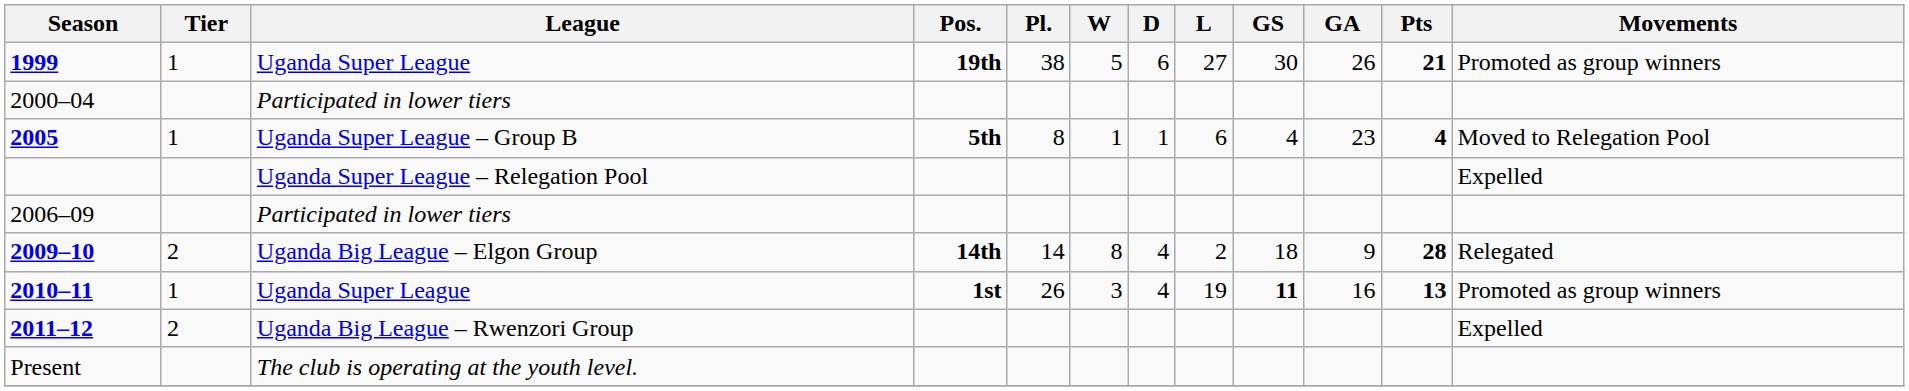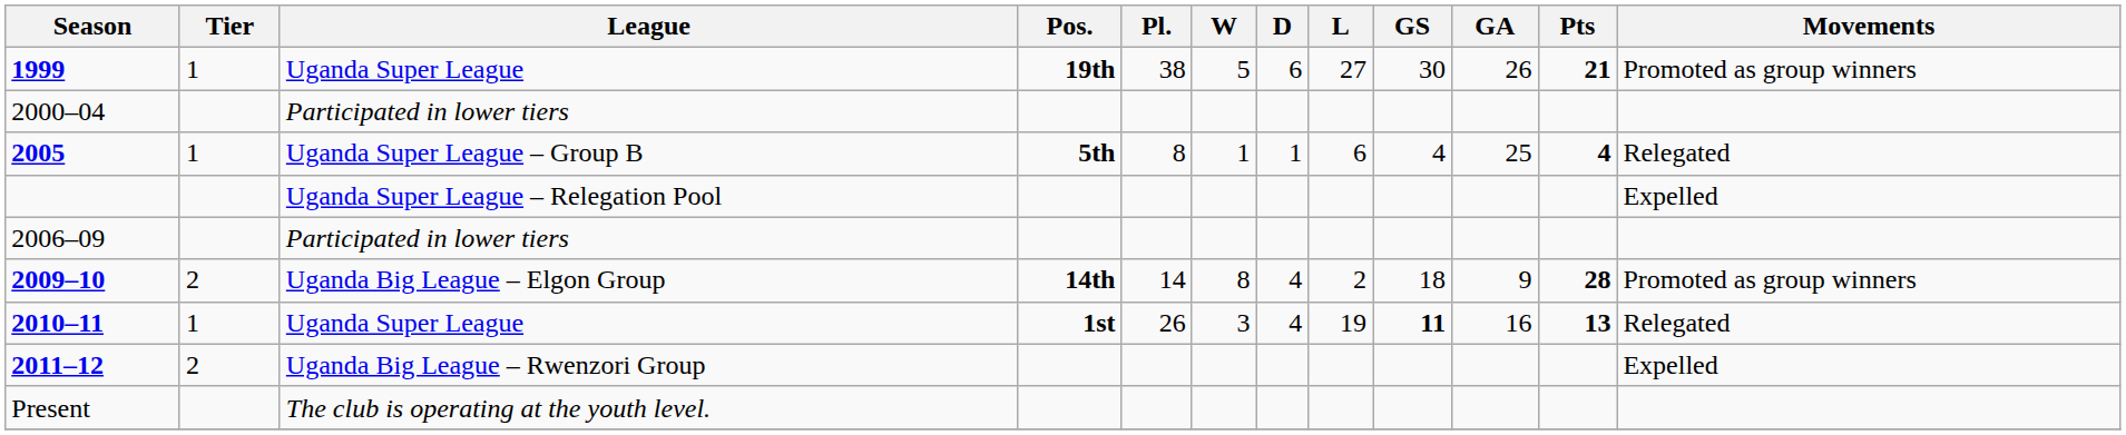2005 | GA: 23 -> 25
2005 | Movements: Moved to Relegation Pool -> Relegated
2009–10 | Movements: Relegated -> Promoted as group winners
2010–11 | Movements: Promoted as group winners -> Relegated
